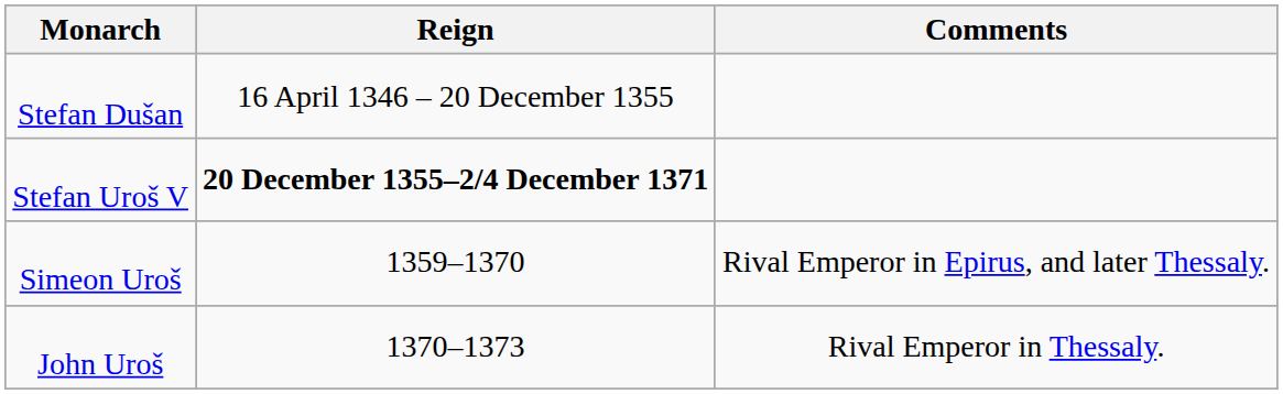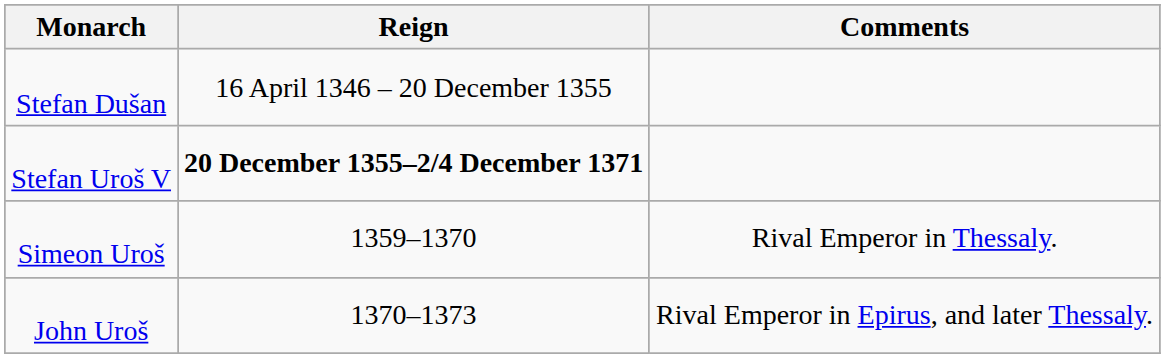Simeon Uroš | Comments: Rival Emperor in Epirus, and later Thessaly. -> Rival Emperor in Thessaly.
John Uroš | Comments: Rival Emperor in Thessaly. -> Rival Emperor in Epirus, and later Thessaly.
